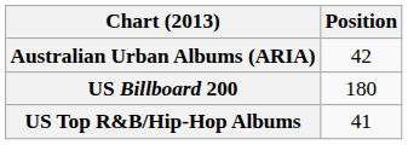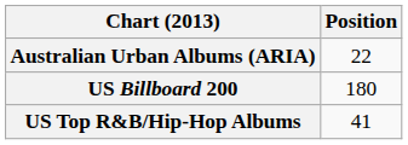Australian Urban Albums (ARIA) | Position: 42 -> 22
